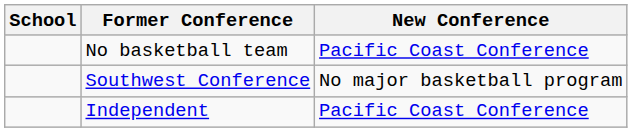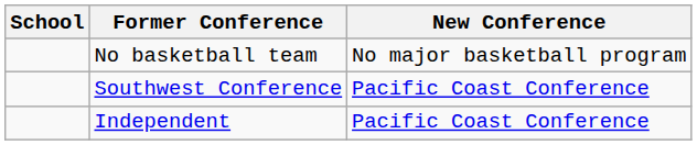No basketball team | New Conference: Pacific Coast Conference -> No major basketball program
Southwest Conference | New Conference: No major basketball program -> Pacific Coast Conference
